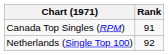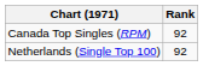Canada Top Singles (RPM) | Rank: 91 -> 92
